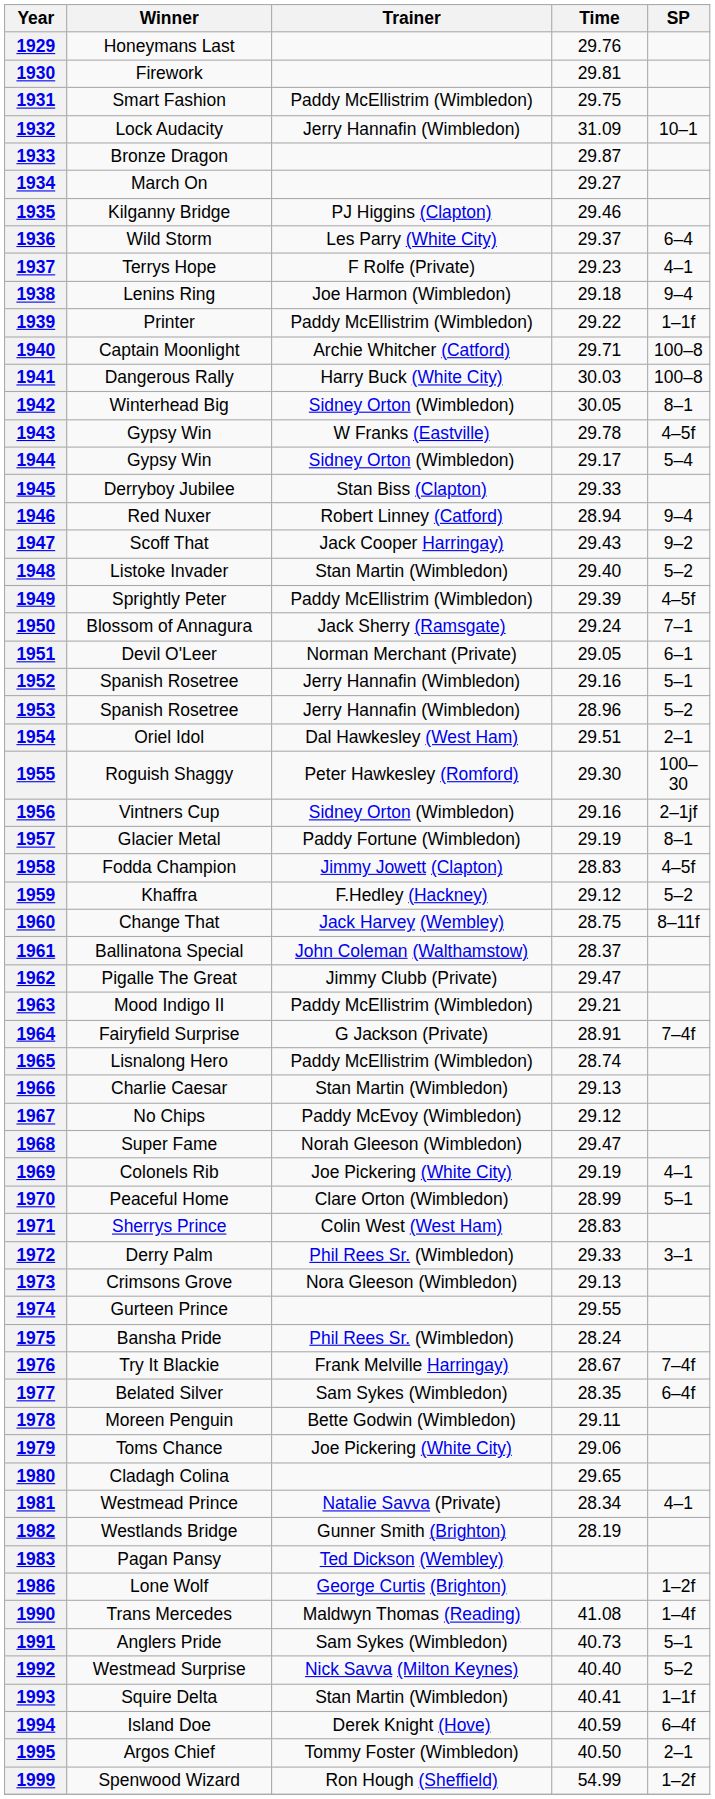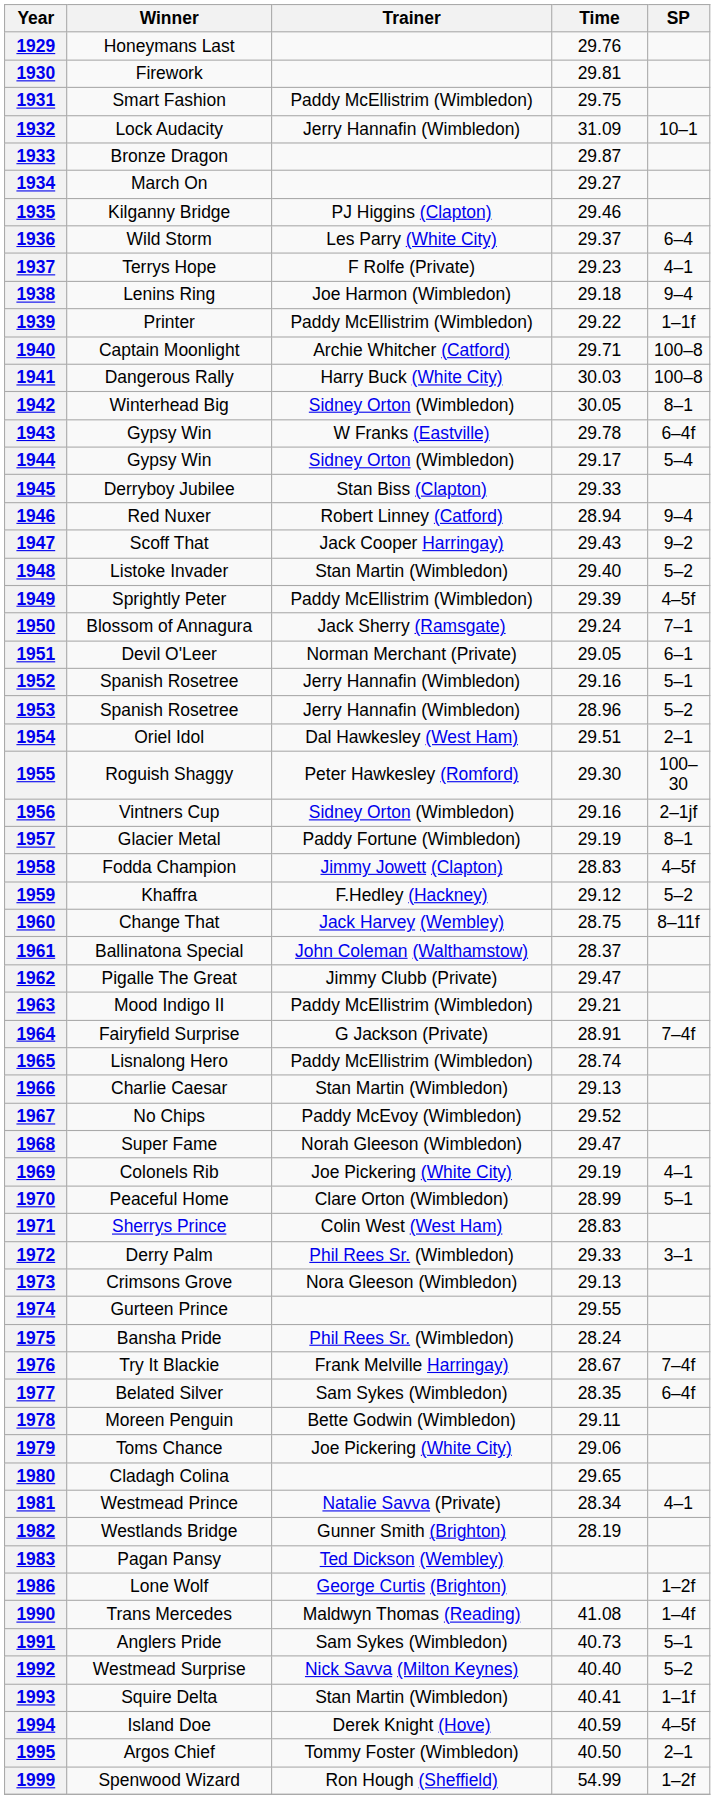1943 | SP: 4–5f -> 6–4f
1967 | Time: 29.12 -> 29.52
1994 | SP: 6–4f -> 4–5f
